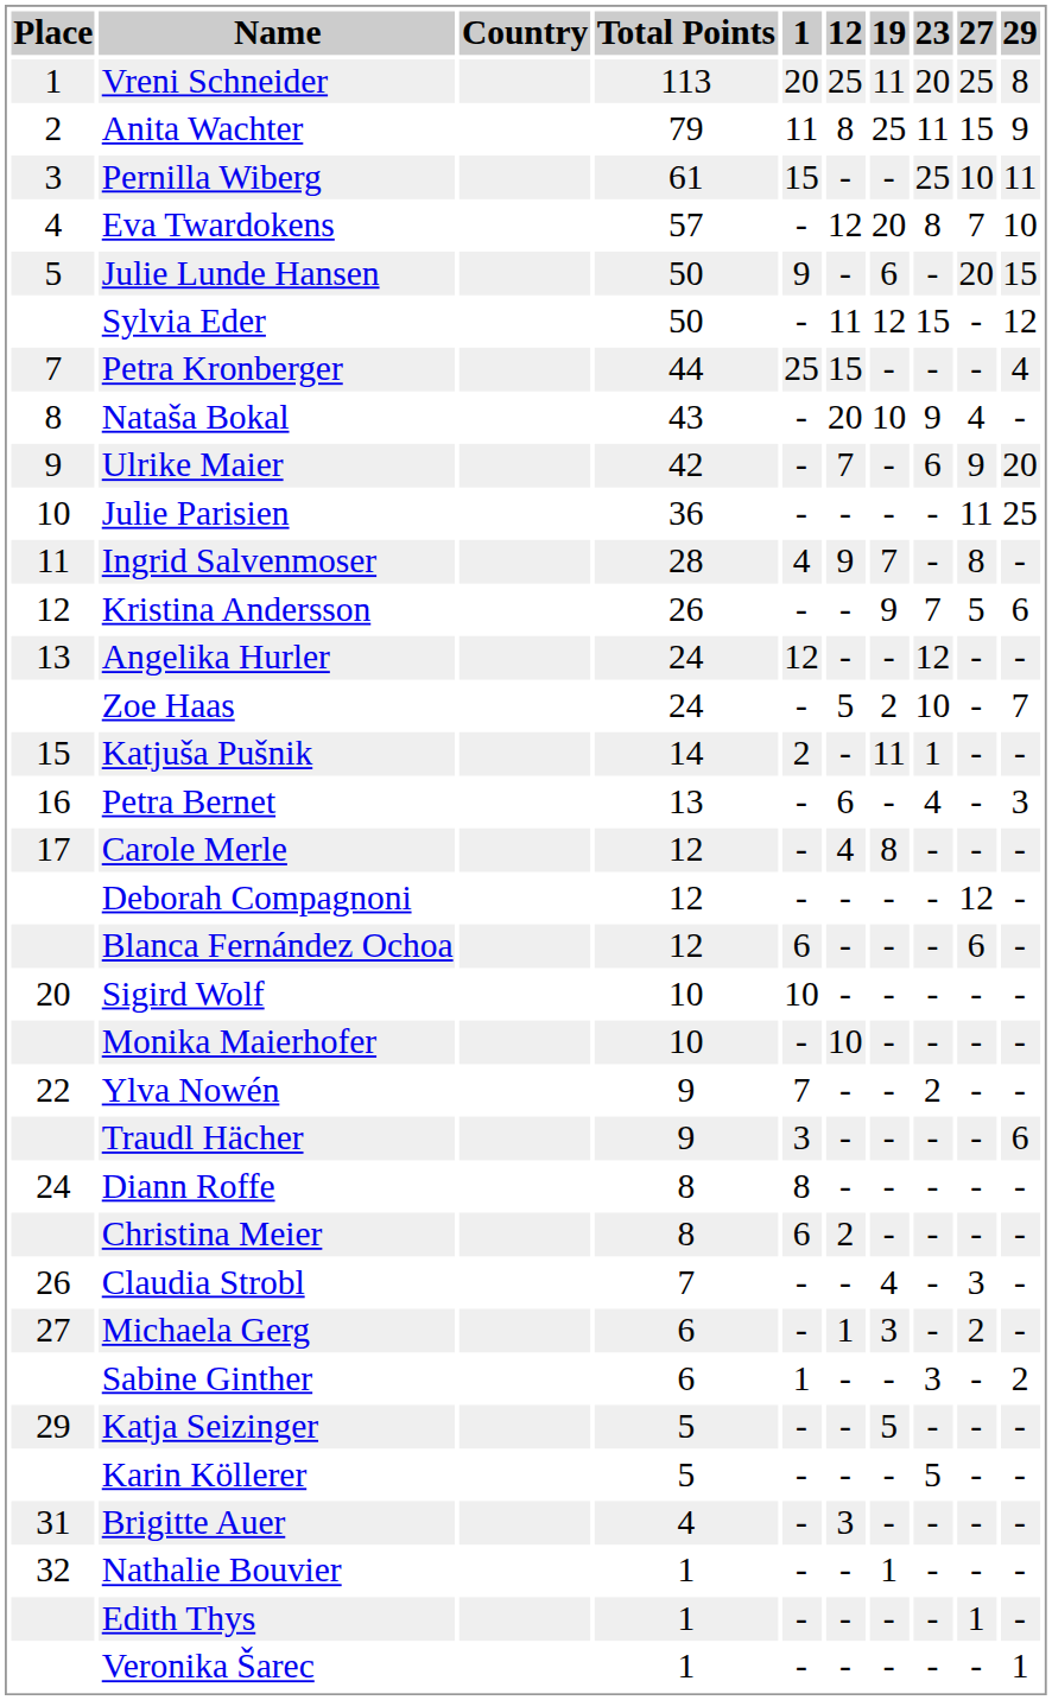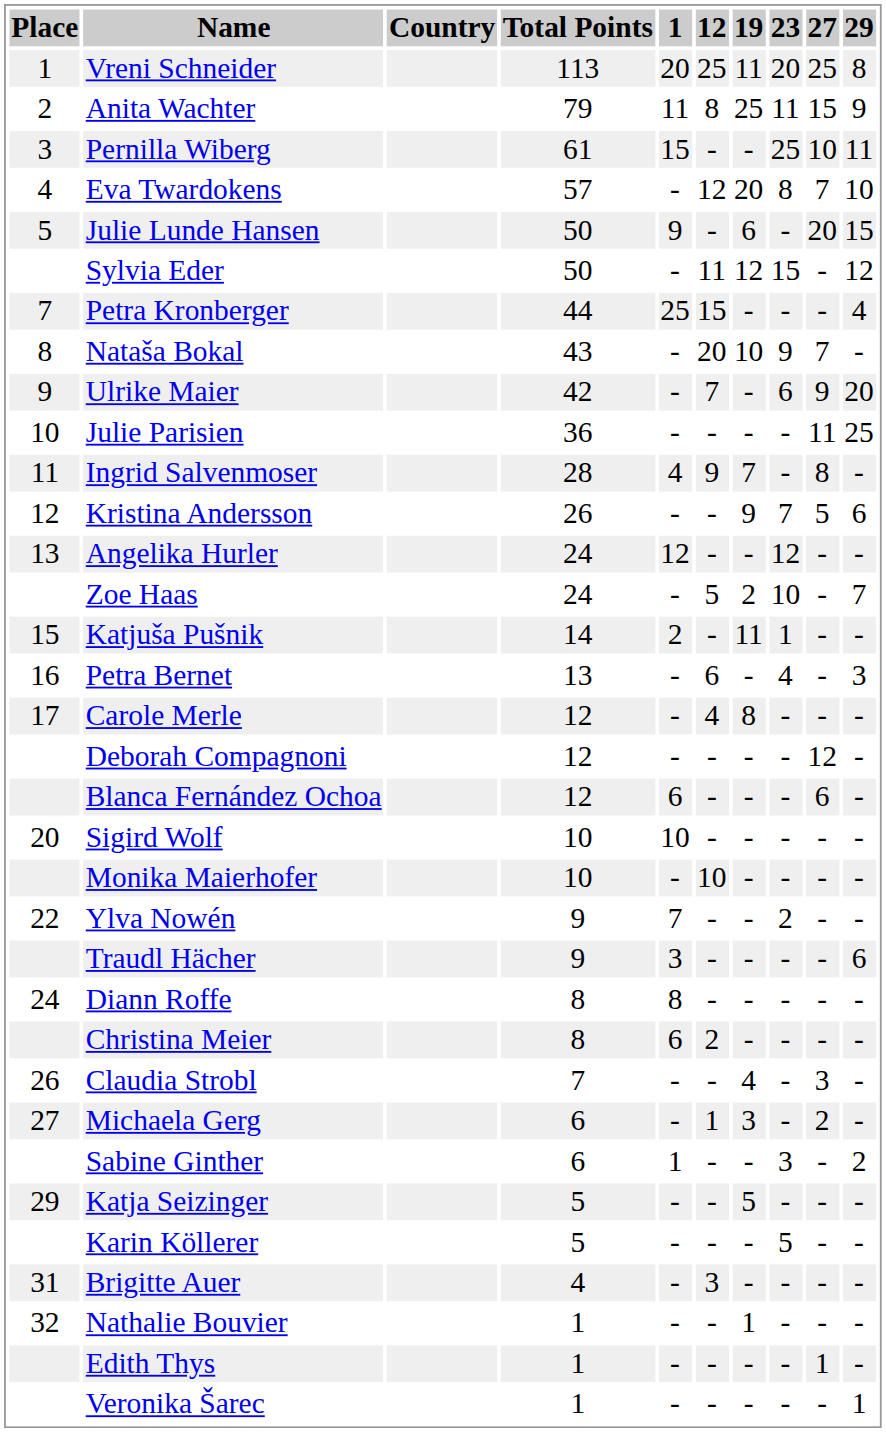Nataša Bokal | 27: 4 -> 7
